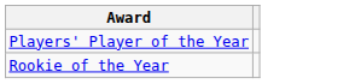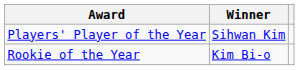+ column: Winner | Sihwan Kim | Kim Bi-o
